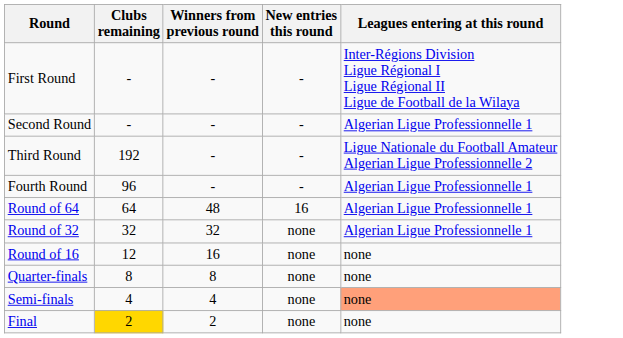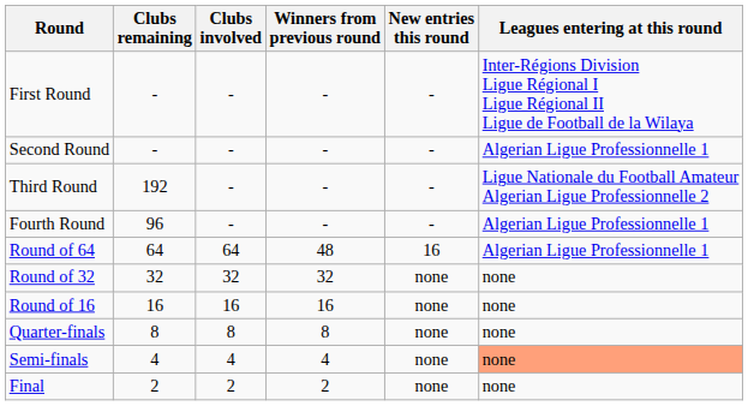+ column: Clubs involved | - | - | - | - | 64 | 32 | 16 | 8 | 4 | 2
Round of 32 | Leagues entering at this round: Algerian Ligue Professionnelle 1 -> none
Round of 16 | Clubs remaining: 12 -> 16
Final | Clubs remaining: gold background -> no background
